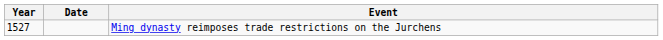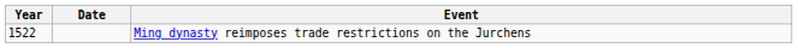Ming dynasty reimposes trade restrictions on the Jurchens | Year: 1527 -> 1522
